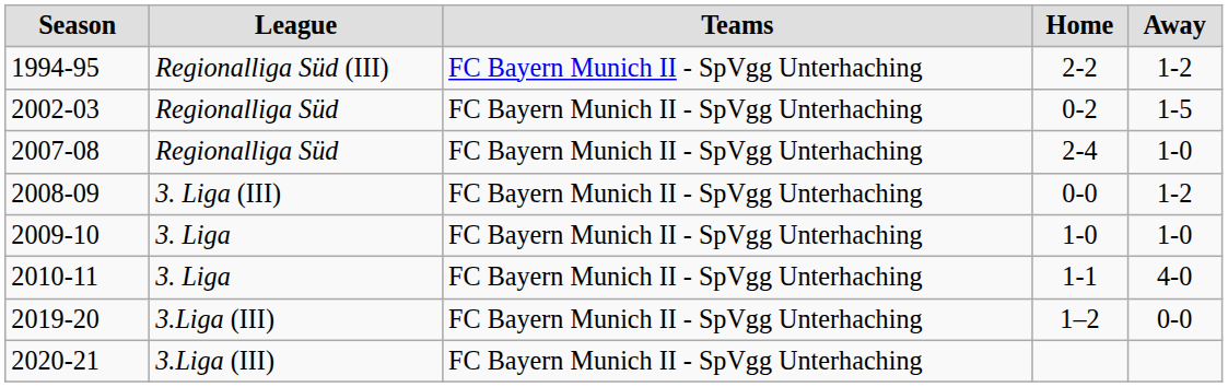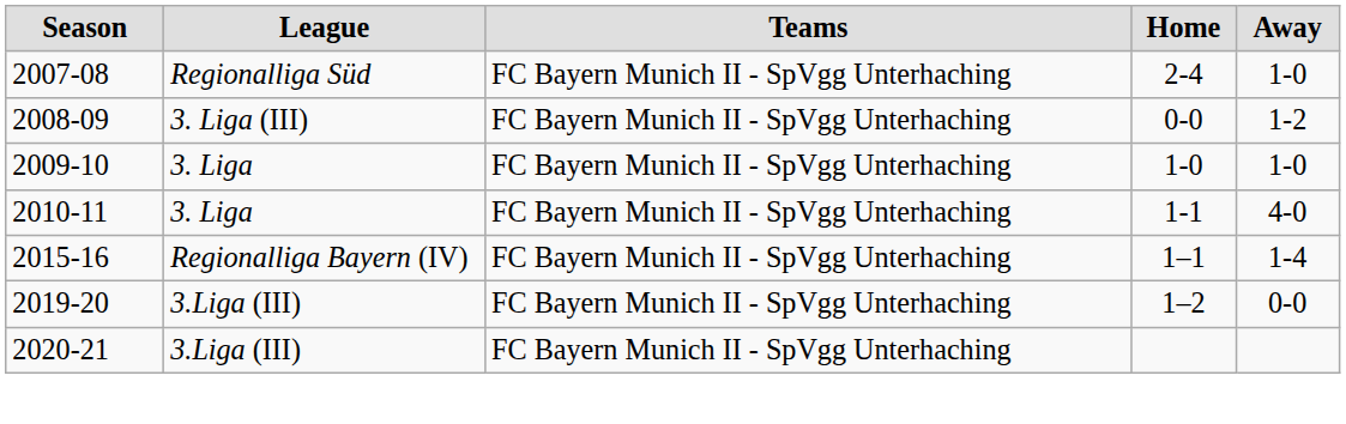- row: 1994-95 | Regionalliga Süd (III) | FC Bayern Munich II - SpVgg Unterhaching | 2-2 | 1-2
- row: 2002-03 | Regionalliga Süd | FC Bayern Munich II - SpVgg Unterhaching | 0-2 | 1-5
+ row: 2015-16 | Regionalliga Bayern (IV) | FC Bayern Munich II - SpVgg Unterhaching | 1–1 | 1-4
